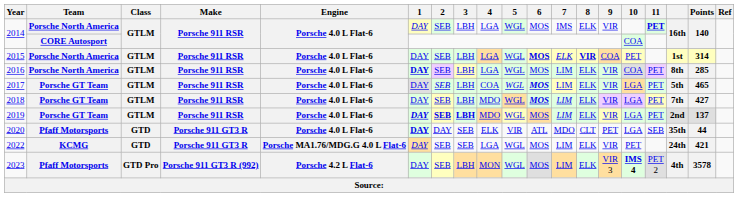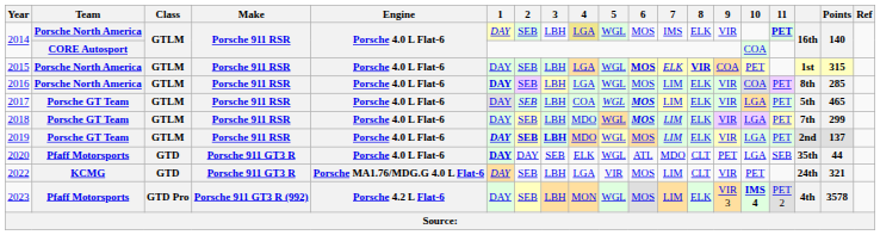2014 / Porsche North America | 4: no background -> khaki background
2015 | Points: 314 -> 315
2018 | Points: 427 -> 299
2020 | 5: VIR -> WGL
2022 | 3: SEB -> LBH
2022 | 5: WGL -> VIR
2022 | 8: ELK -> CLT
2022 | Points: 421 -> 321
